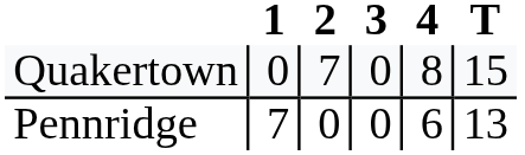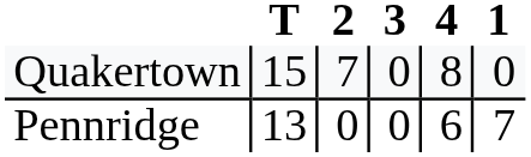columns swapped: 1 <-> T
